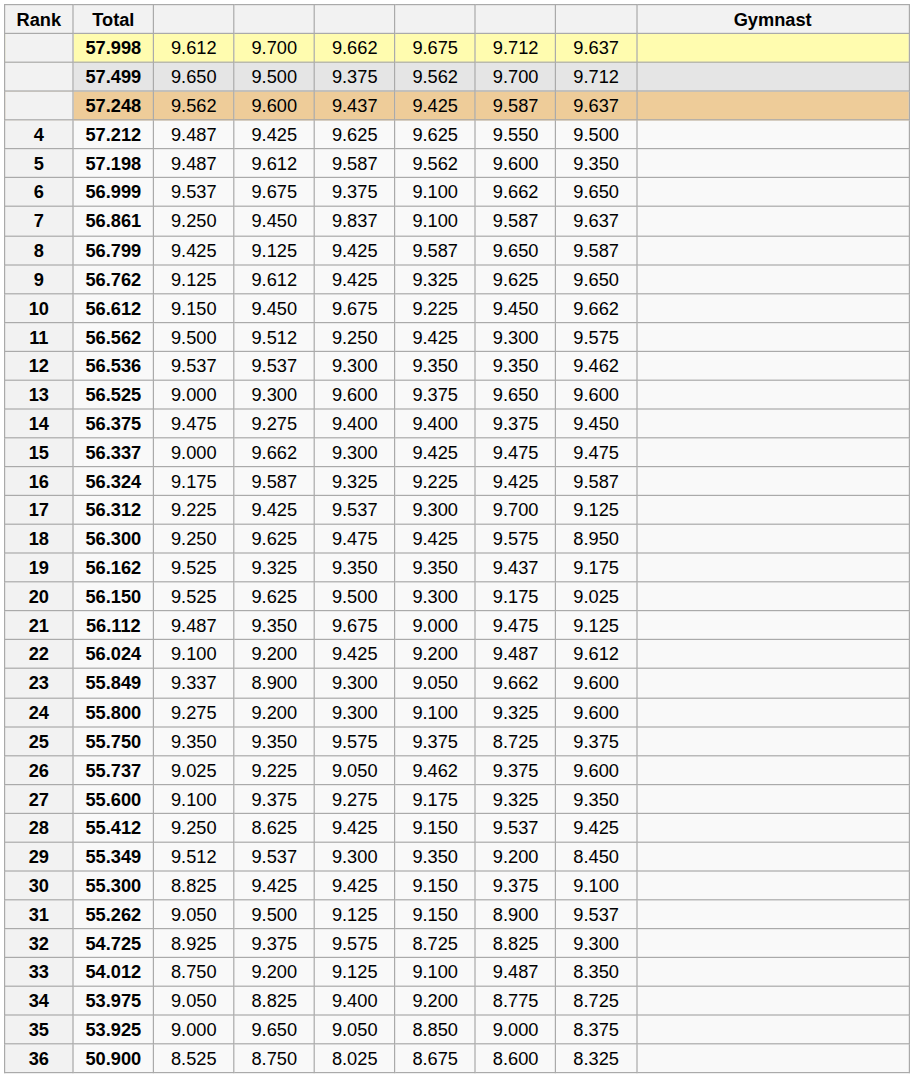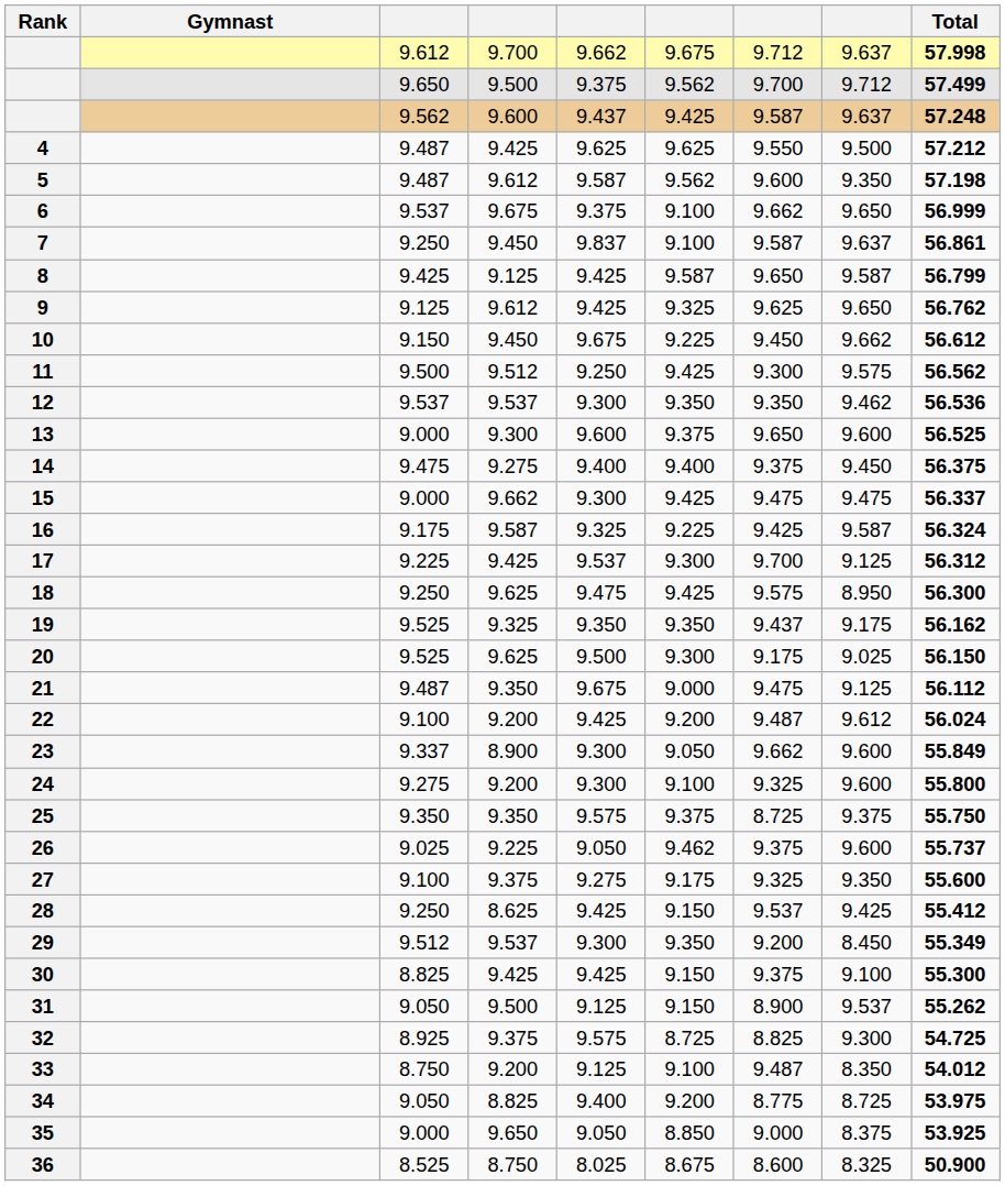columns swapped: Gymnast <-> Total
